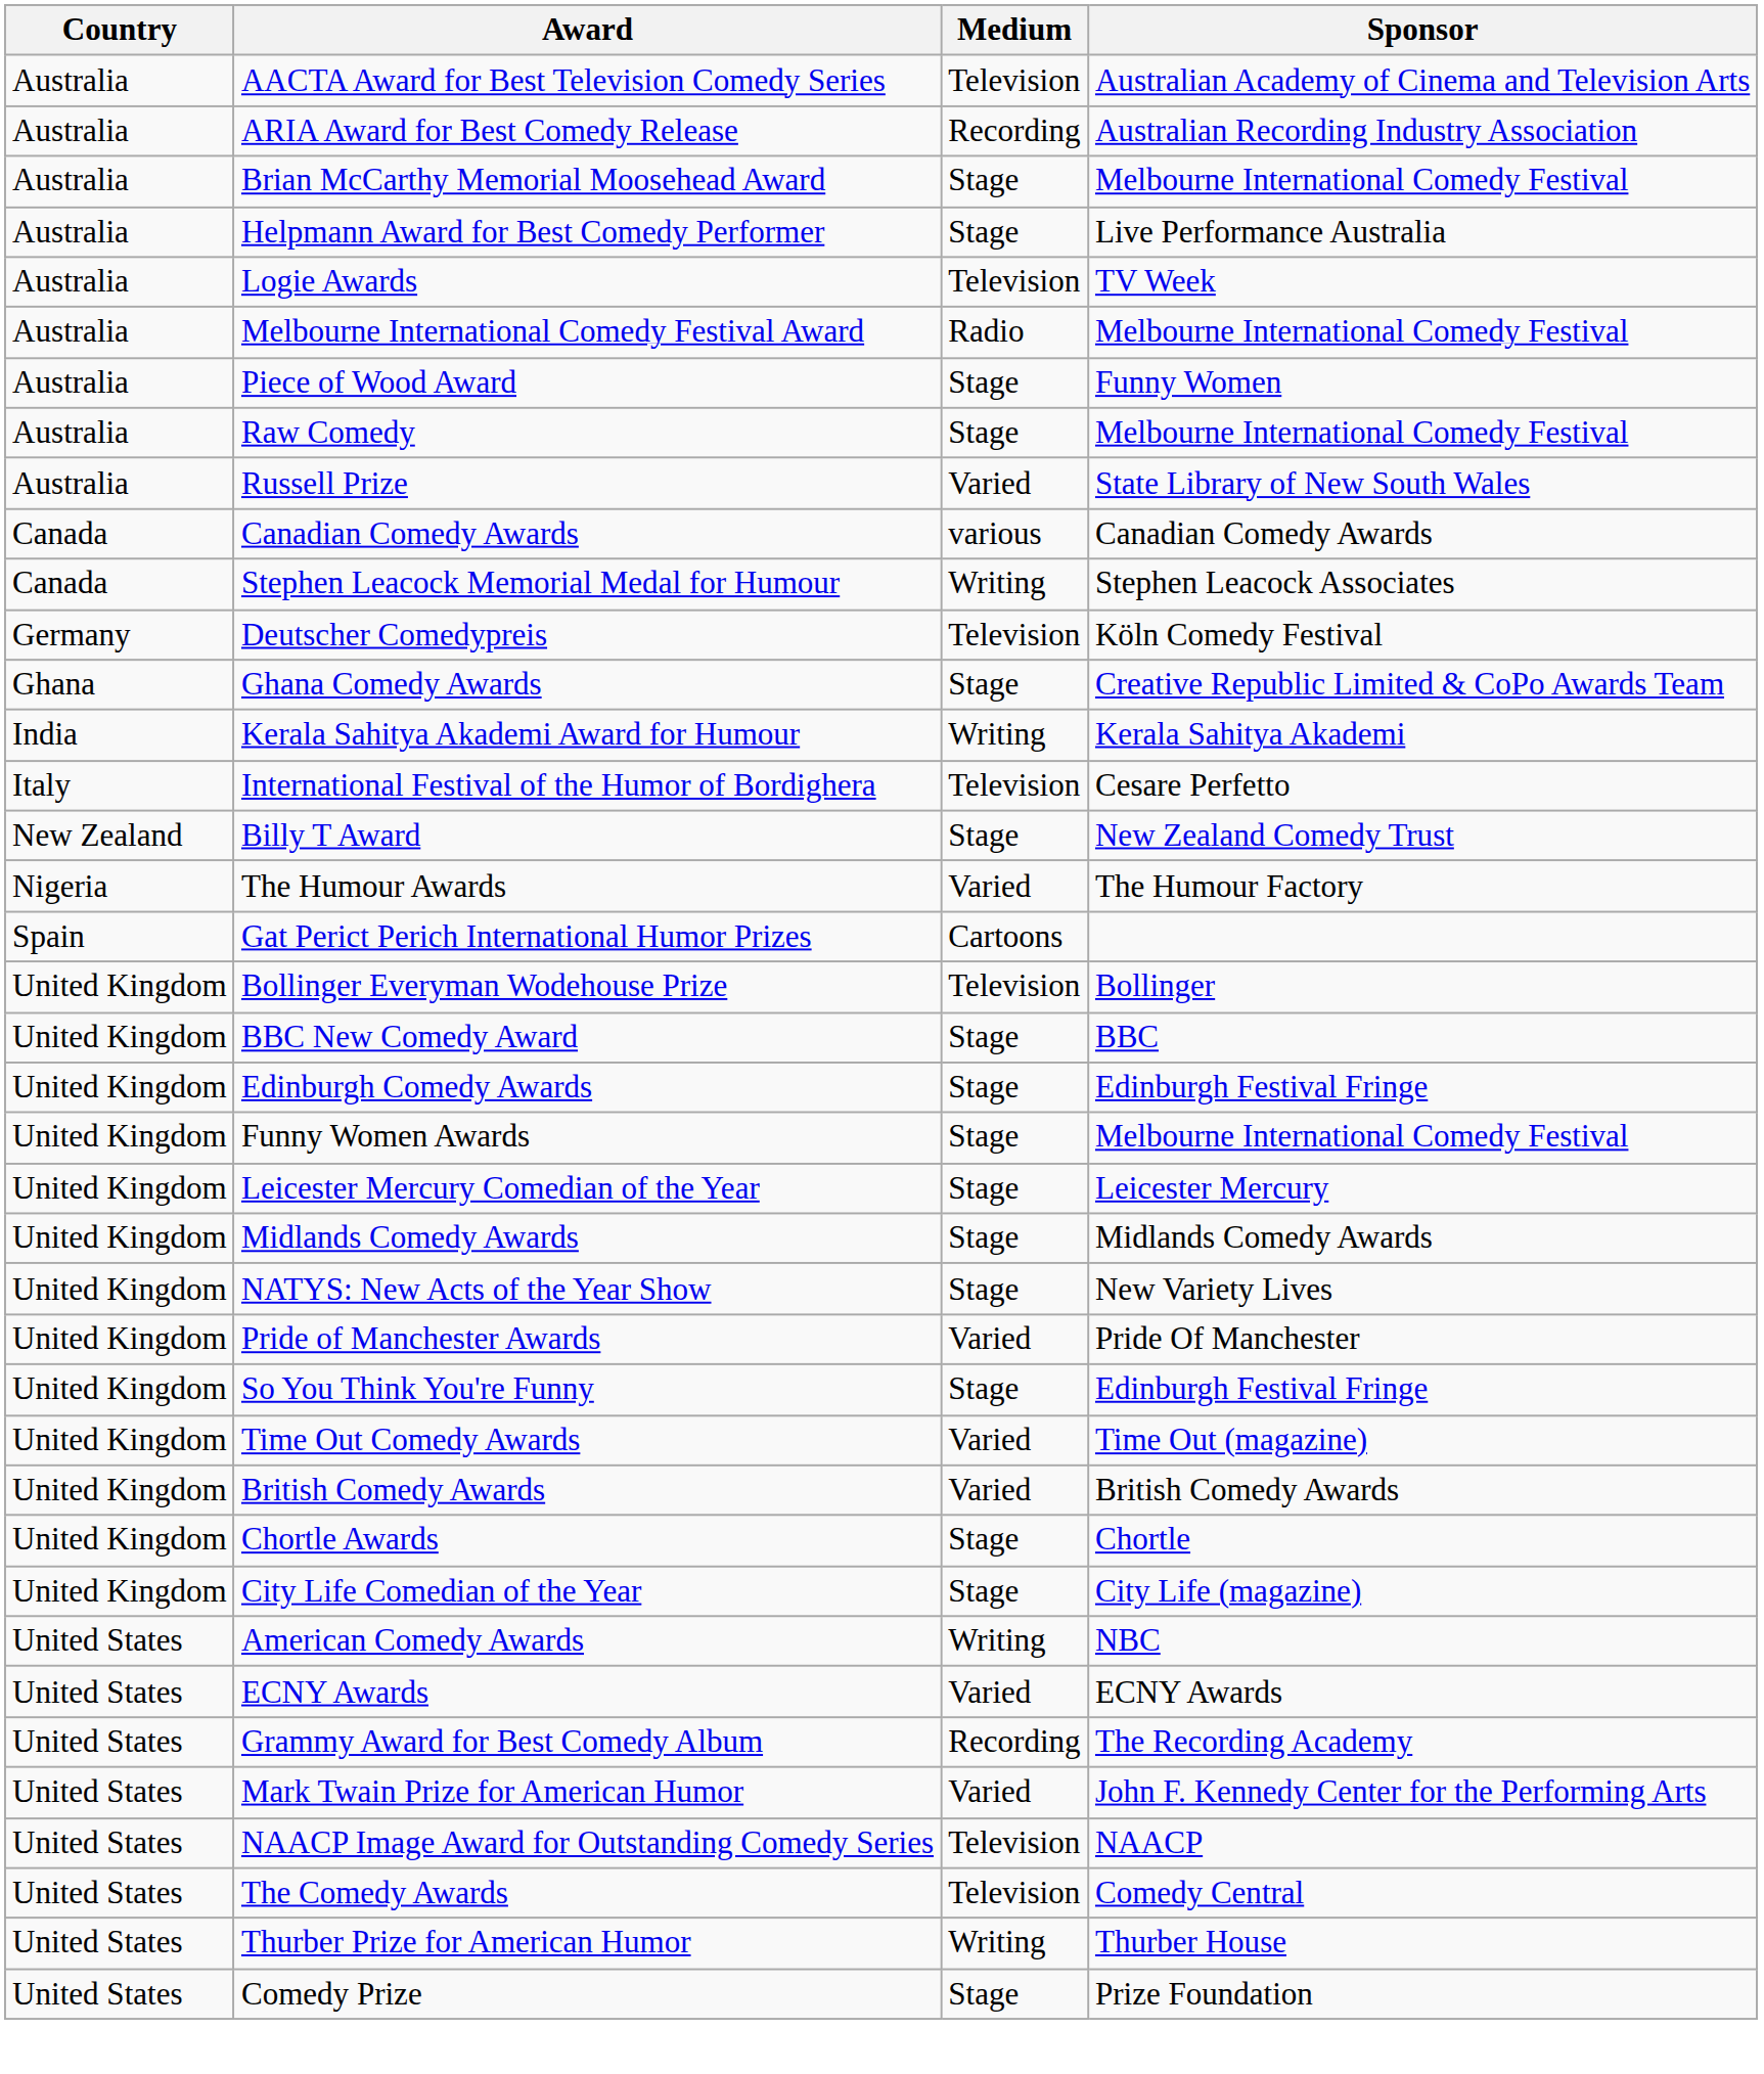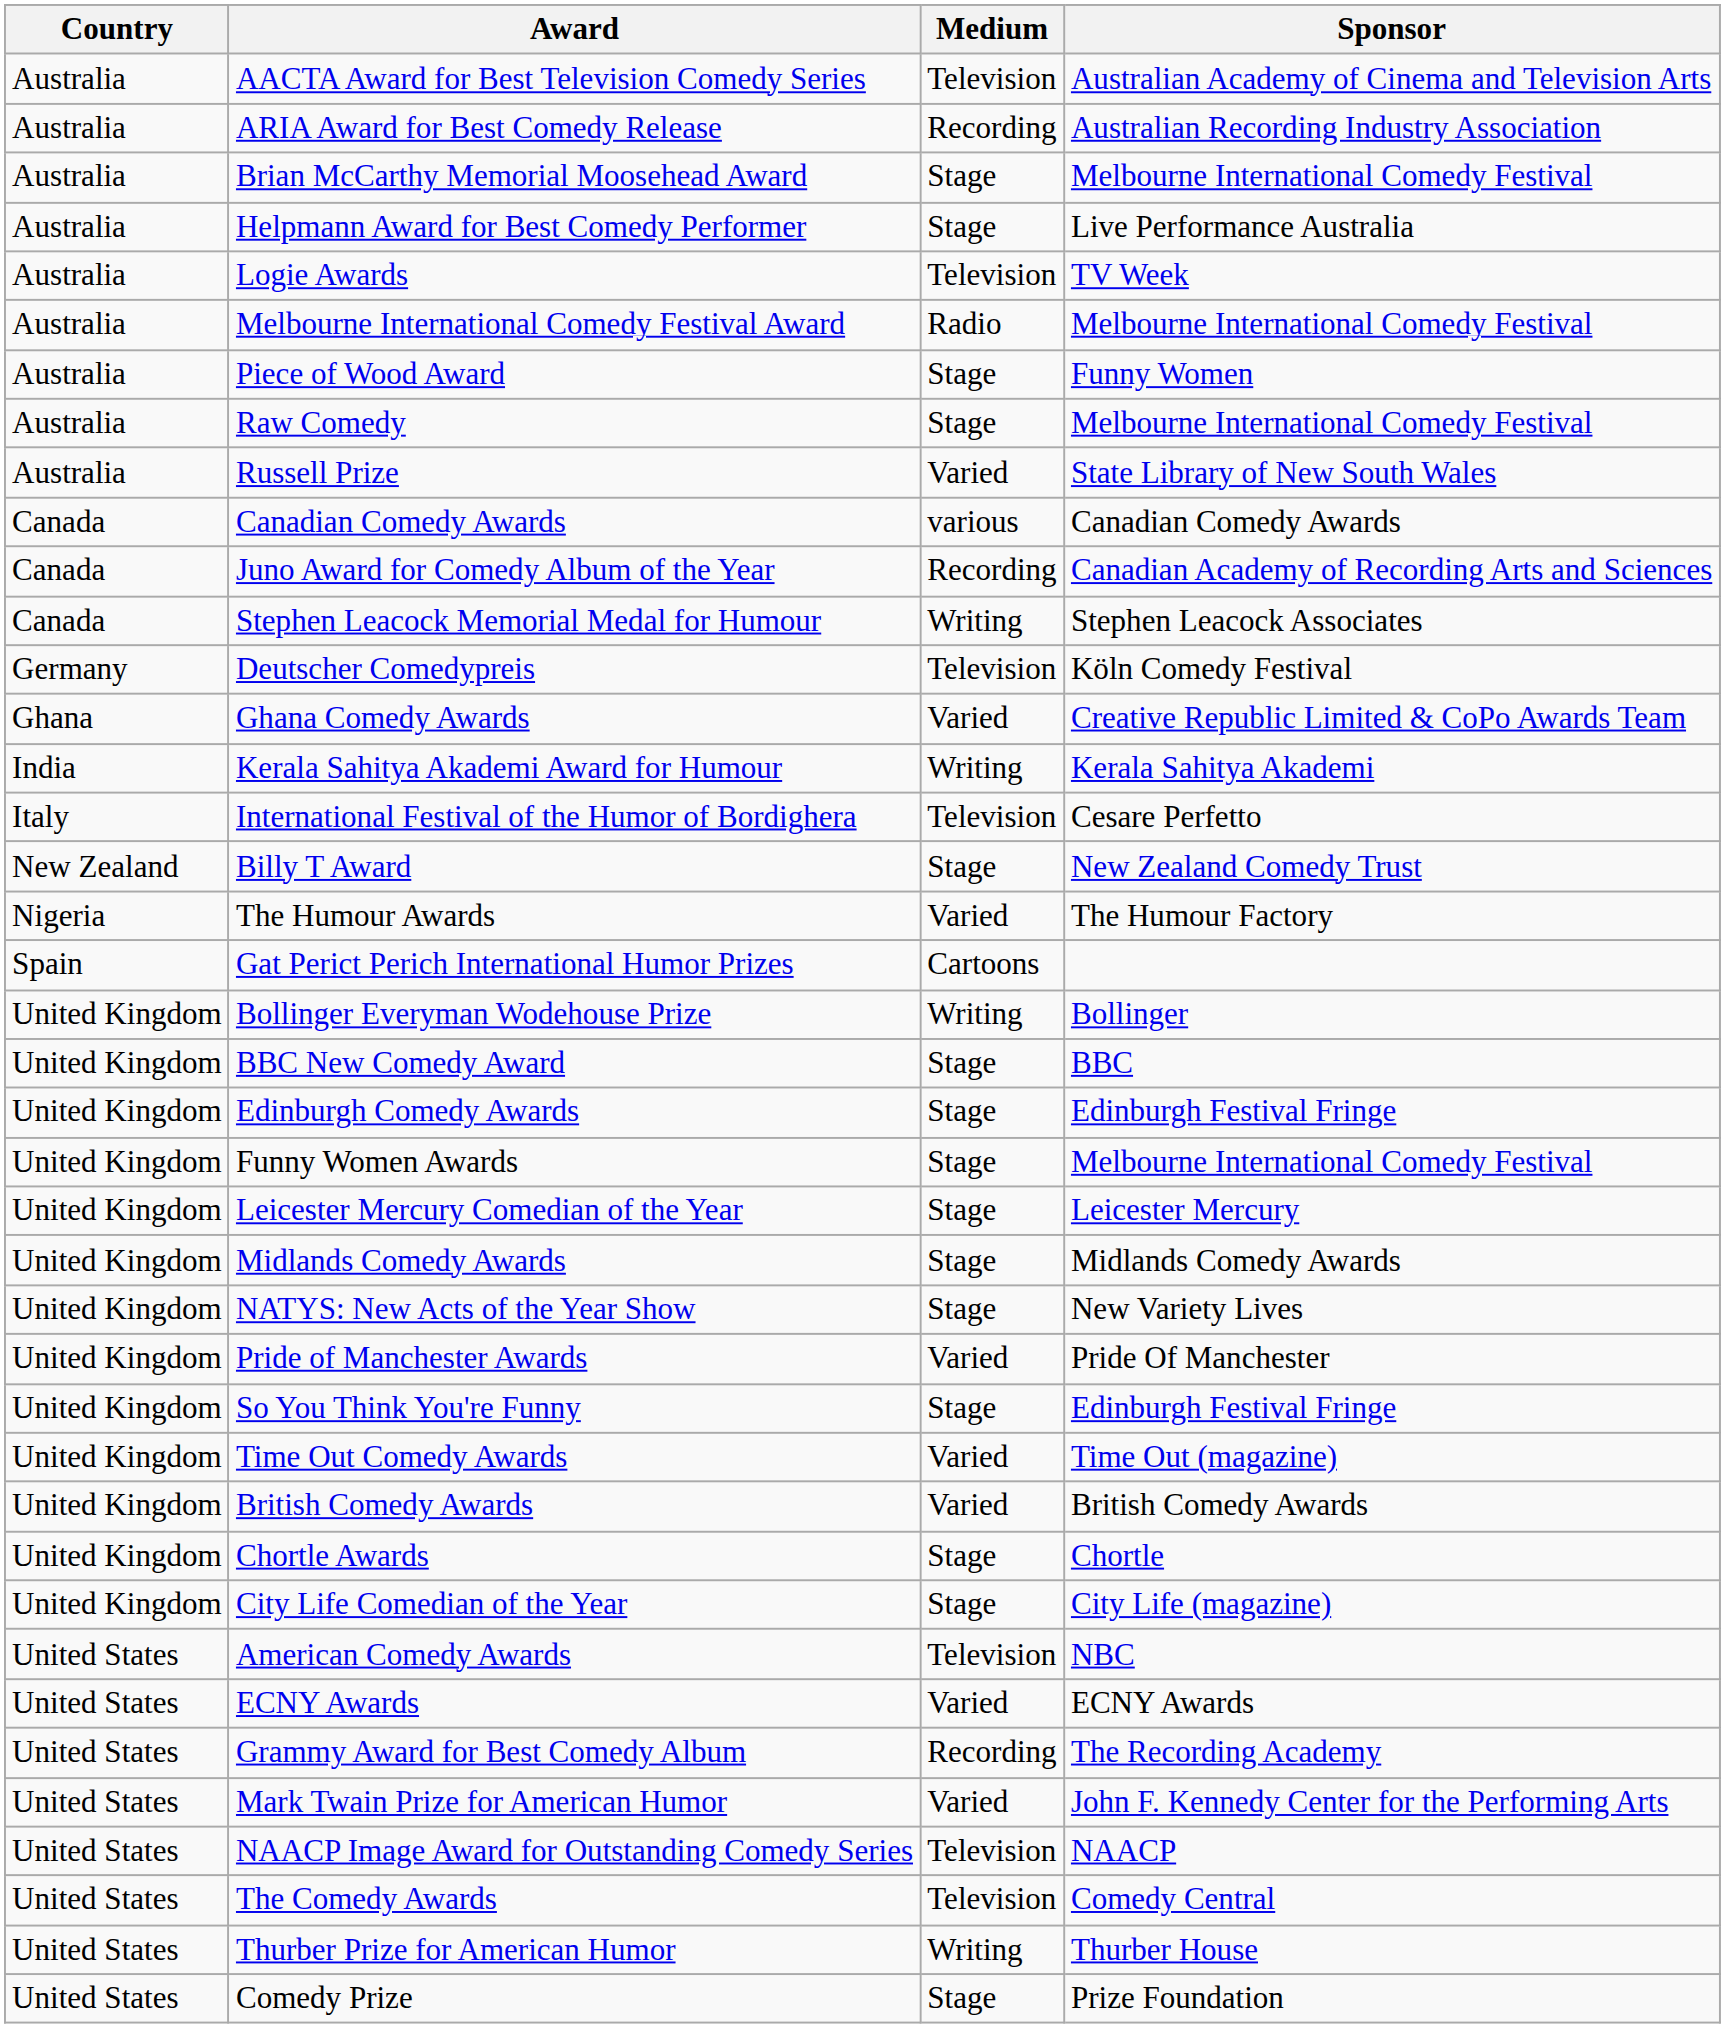+ row: Canada | Juno Award for Comedy Album of the Year | Recording | Canadian Academy of Recording Arts and Sciences
Ghana Comedy Awards | Medium: Stage -> Varied
Bollinger Everyman Wodehouse Prize | Medium: Television -> Writing
American Comedy Awards | Medium: Writing -> Television
